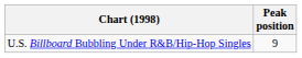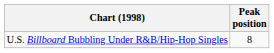U.S. Billboard Bubbling Under R&B/Hip-Hop Singles | Peak position: 9 -> 8
